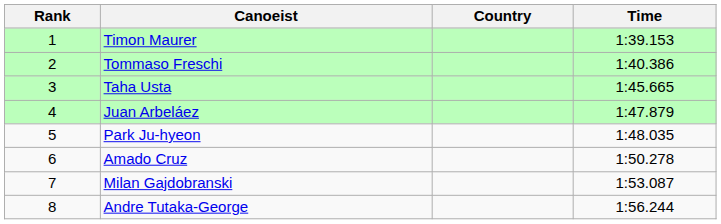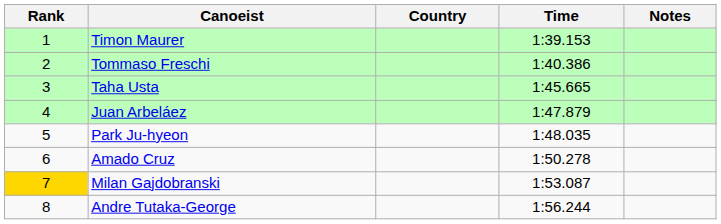+ column: Notes
Milan Gajdobranski | Rank: no background -> gold background
